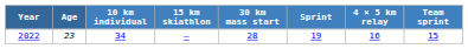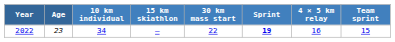2022 | 30 km mass start: 28 -> 22
2022 | Sprint: normal -> bold
